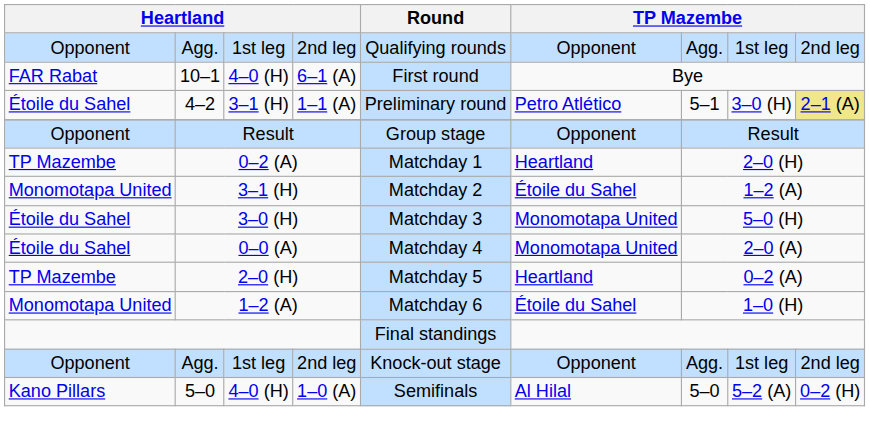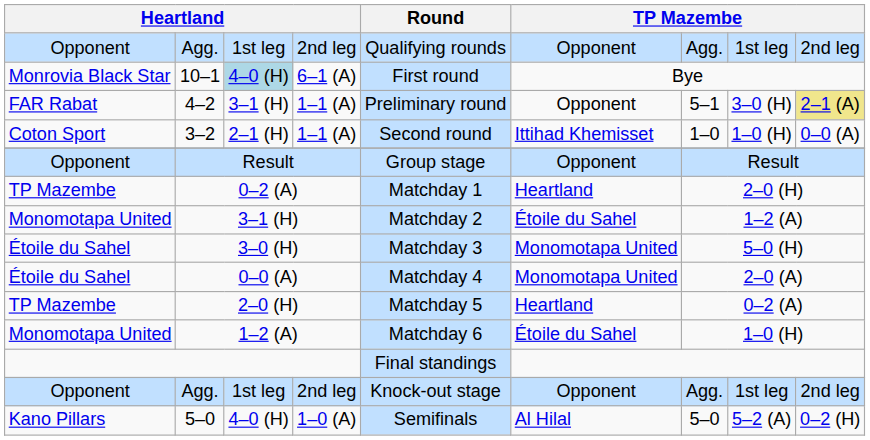10–1 | column 1: FAR Rabat -> Monrovia Black Star
10–1 | column 3: no background -> lightblue background
4–2 | column 1: Étoile du Sahel -> FAR Rabat
4–2 | column 6: Petro Atlético -> Opponent
+ row: Coton Sport | 3–2 | 2–1 (H) | 1–1 (A) | Second round | Ittihad Khemisset | 1–0 | 1–0 (H) | 0–0 (A)
